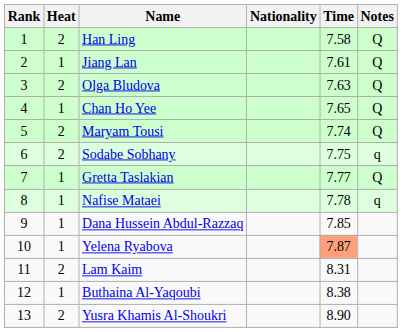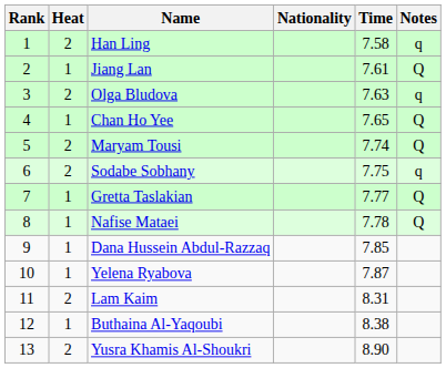Han Ling | Notes: Q -> q
Olga Bludova | Notes: Q -> q
Nafise Mataei | Notes: q -> Q
Yelena Ryabova | Time: lightsalmon background -> no background
